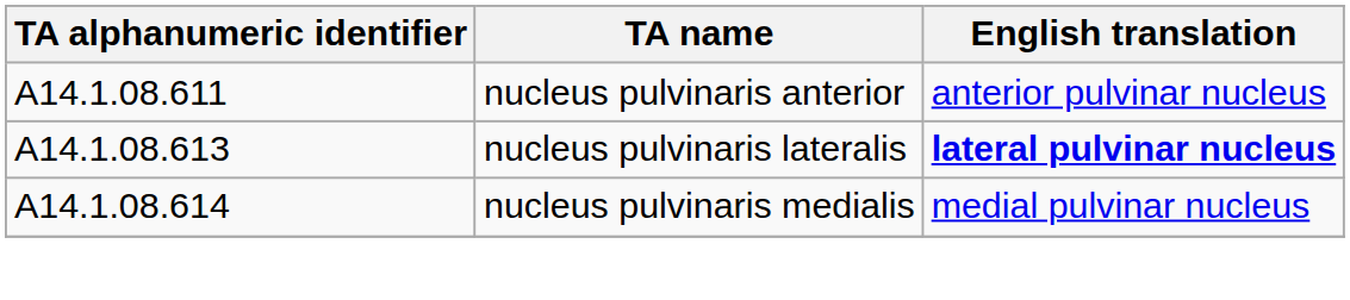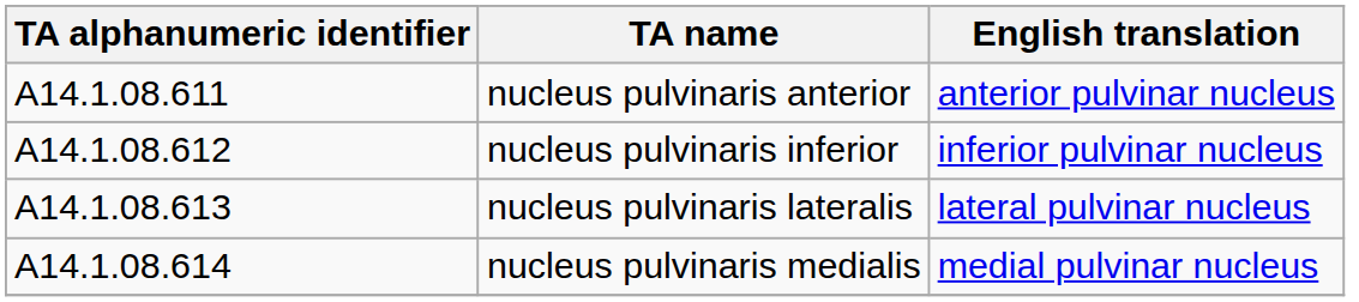+ row: A14.1.08.612 | nucleus pulvinaris inferior | inferior pulvinar nucleus
nucleus pulvinaris lateralis | English translation: bold -> normal
